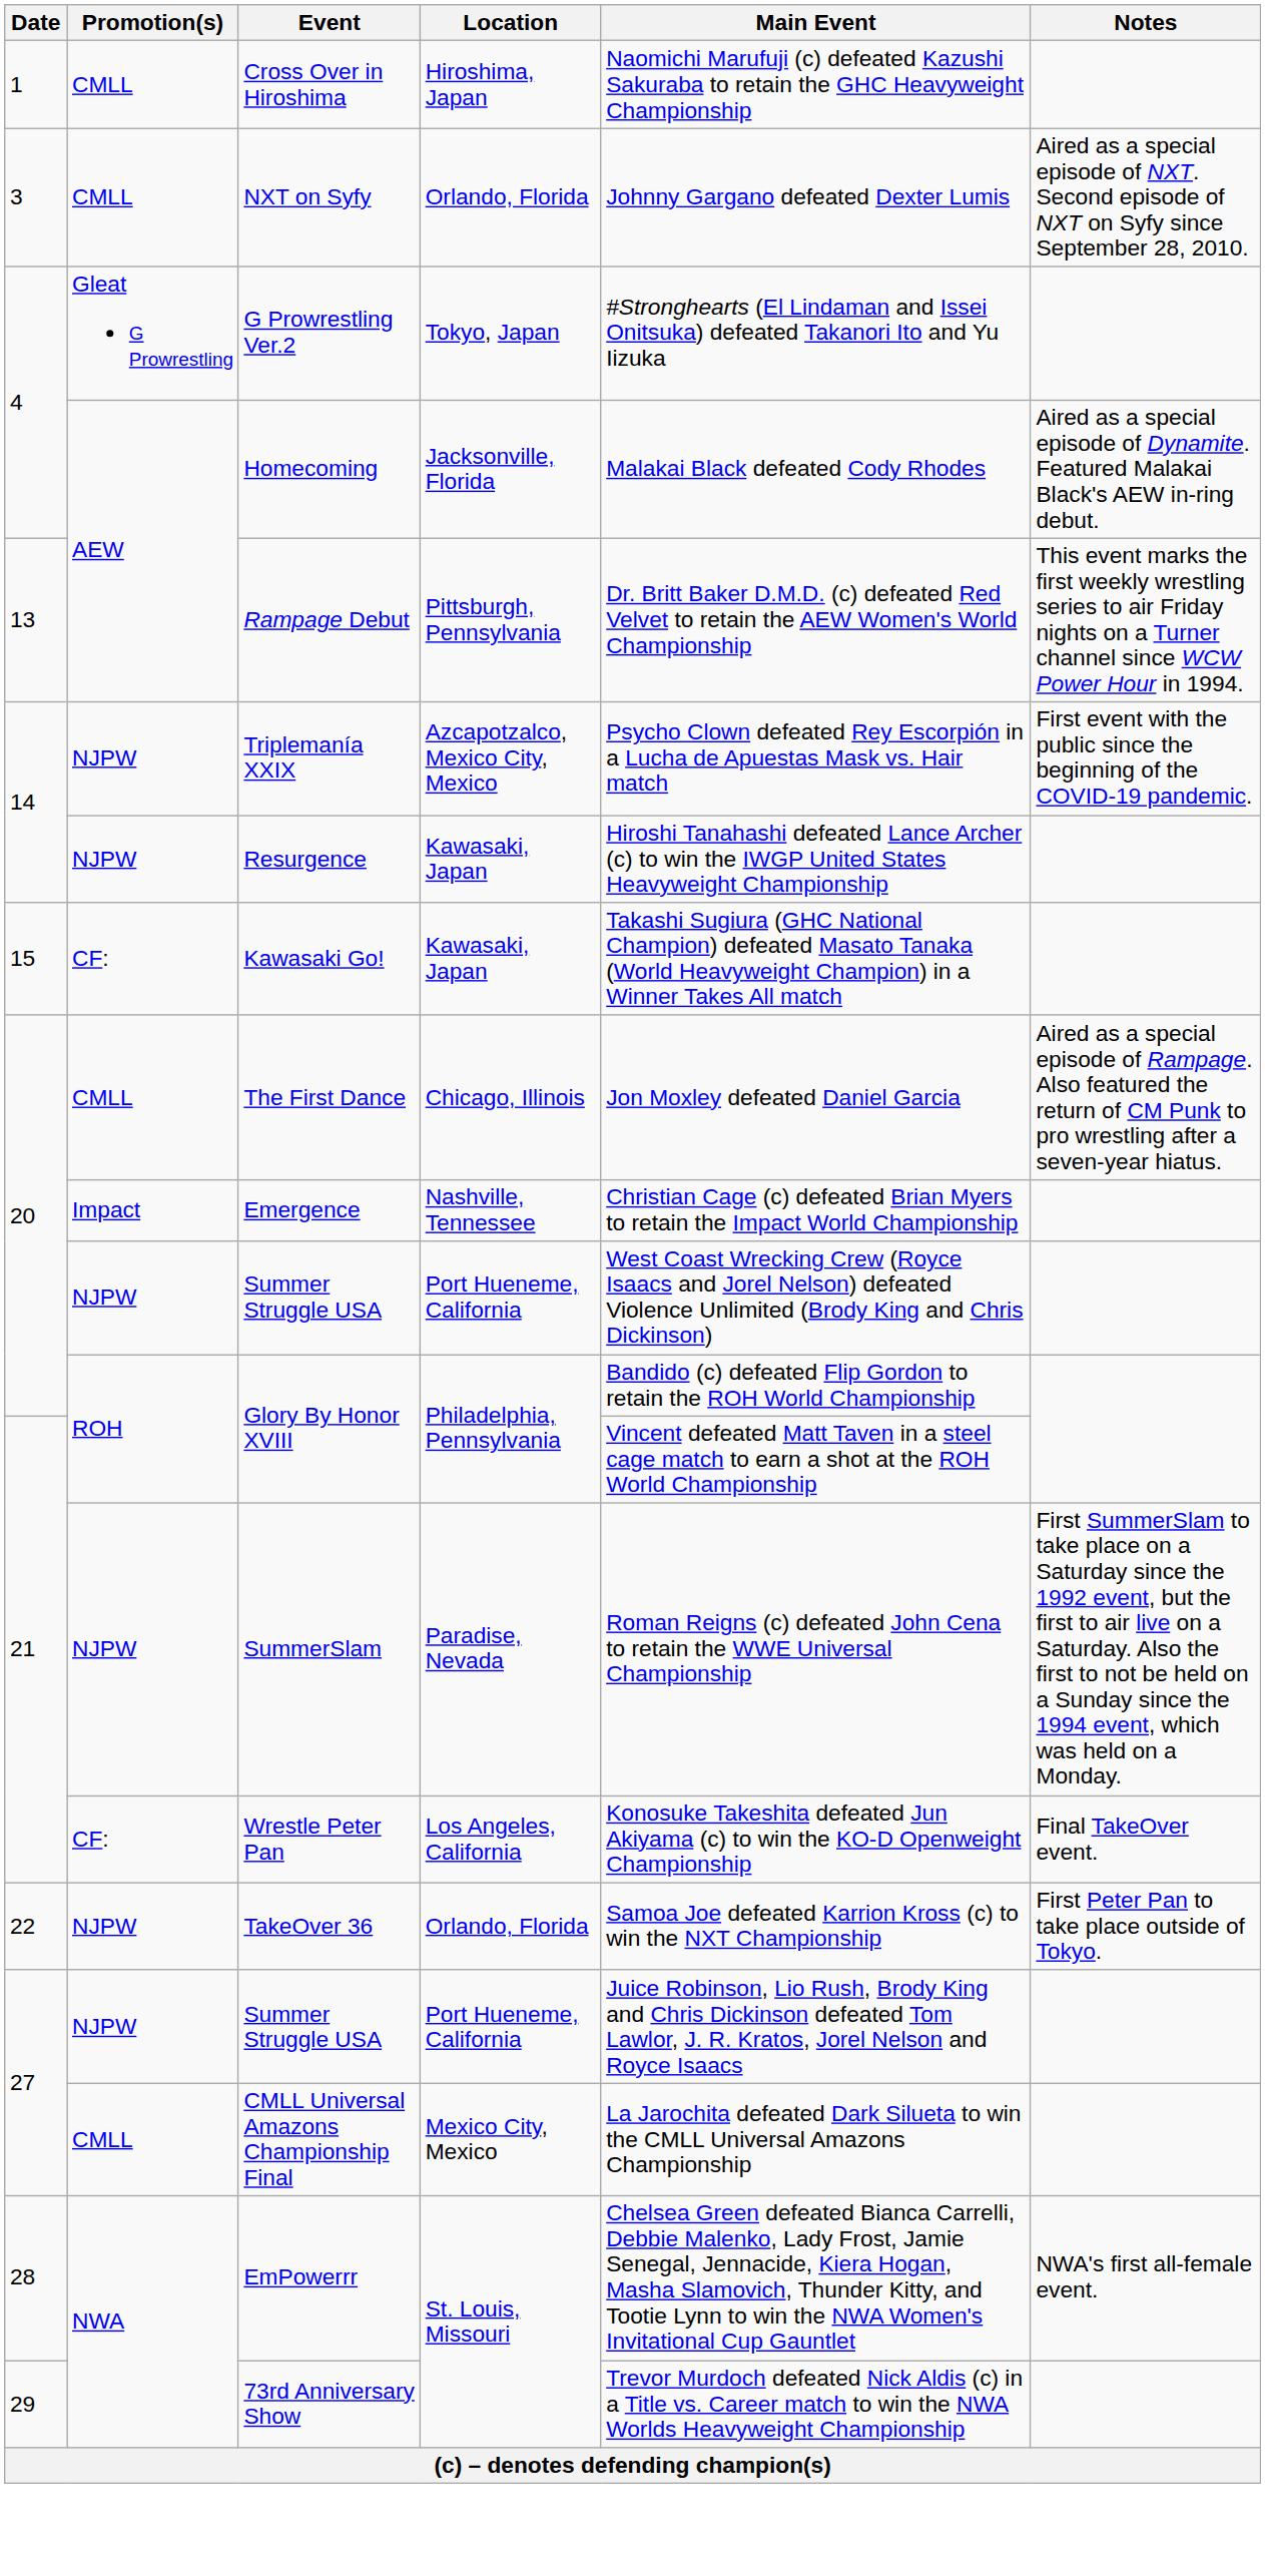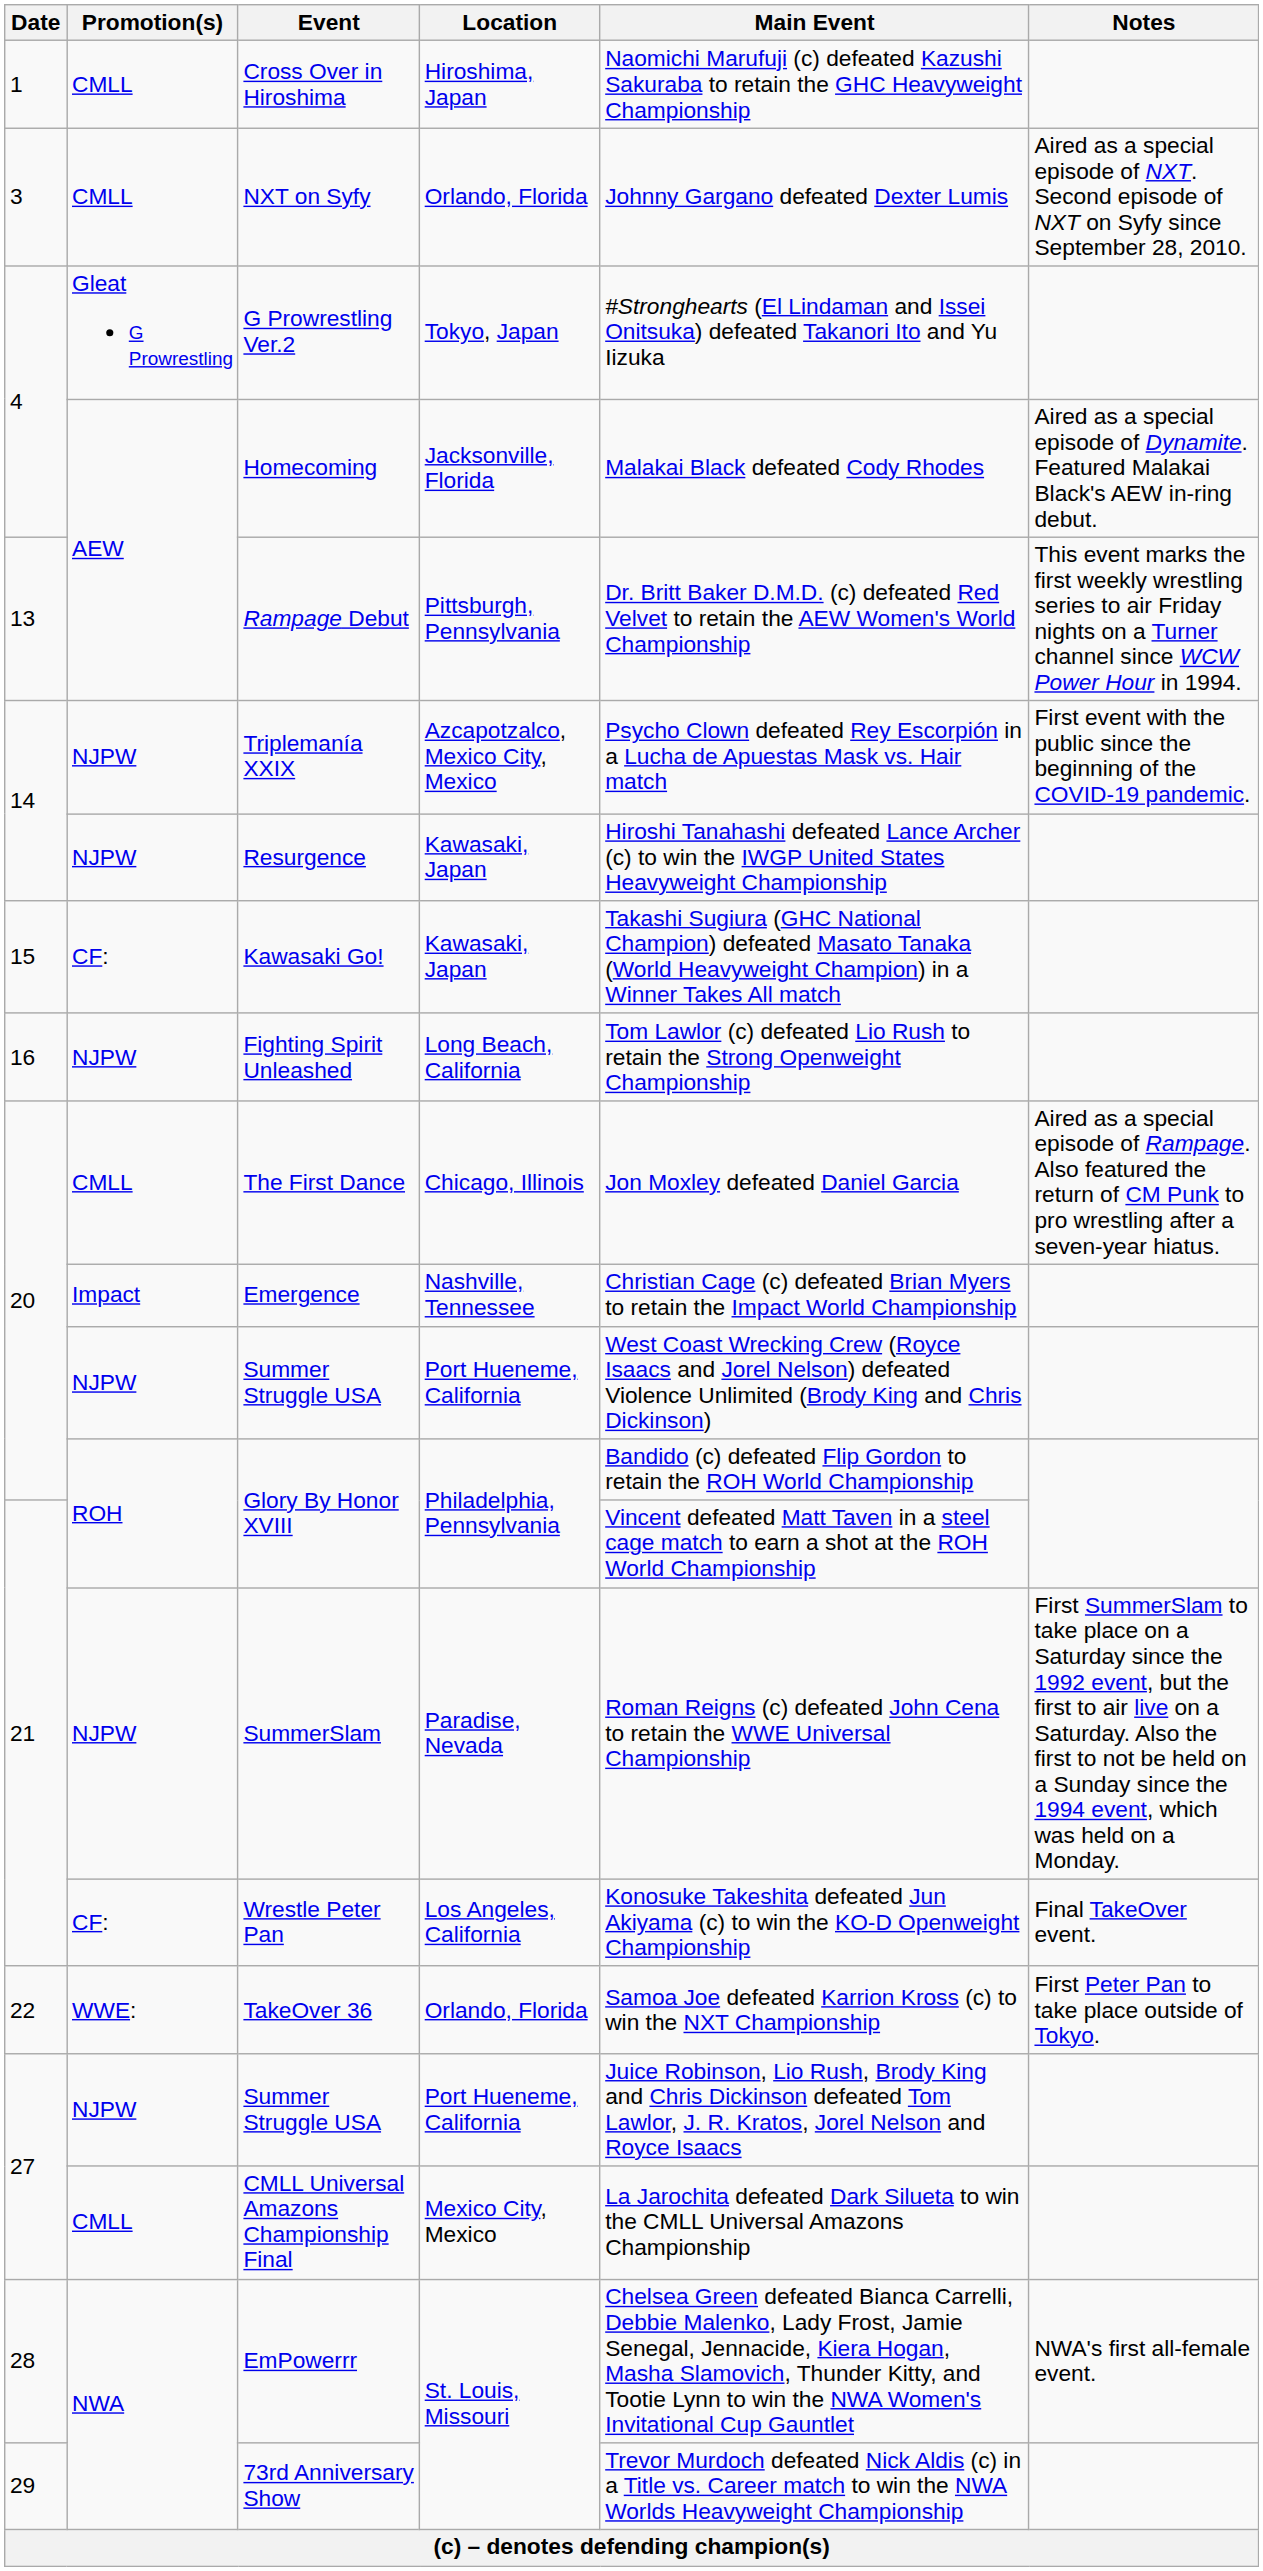+ row: 16 | NJPW | Fighting Spirit Unleashed | Long Beach, California | Tom Lawlor (c) defeated Lio Rush to retain the Strong Openweight Championship
TakeOver 36 | Promotion(s): NJPW -> WWE:
